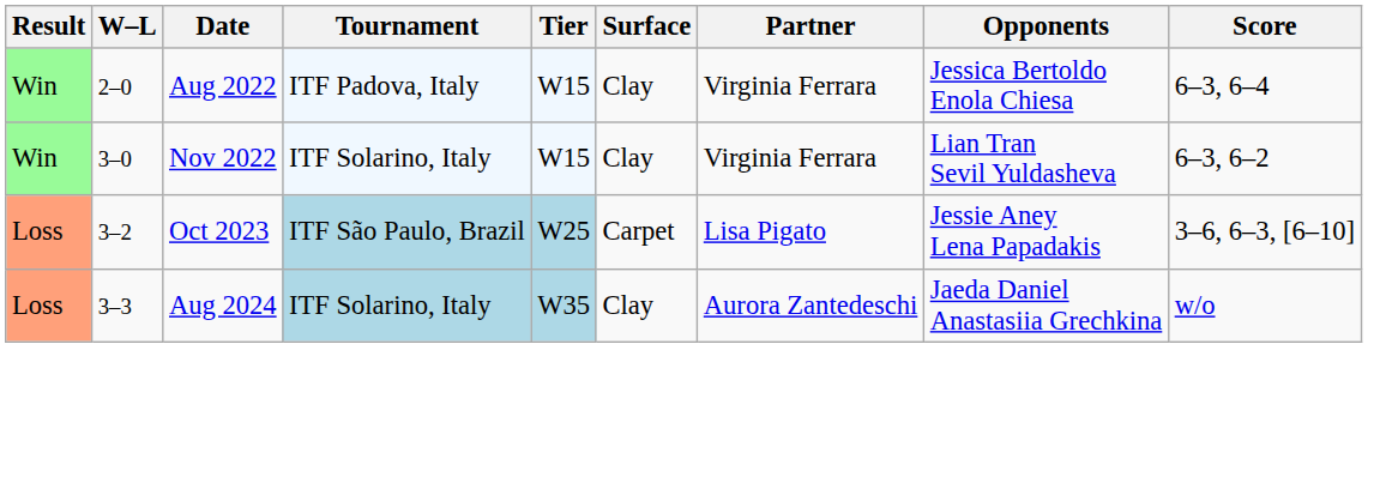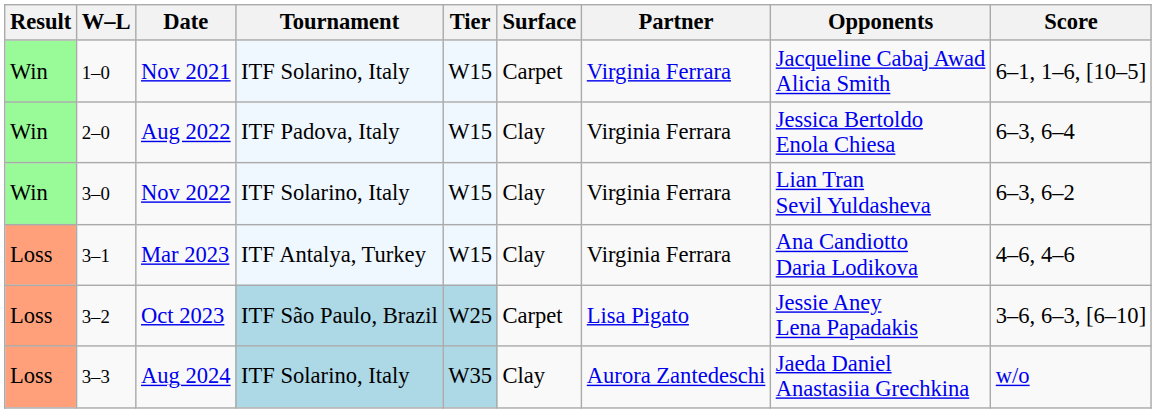+ row: Win | 1–0 | Nov 2021 | ITF Solarino, Italy | W15 | Carpet | Virginia Ferrara | Jacqueline Cabaj Awad Alicia Smith | 6–1, 1–6, [10–5]
+ row: Loss | 3–1 | Mar 2023 | ITF Antalya, Turkey | W15 | Clay | Virginia Ferrara | Ana Candiotto Daria Lodikova | 4–6, 4–6
